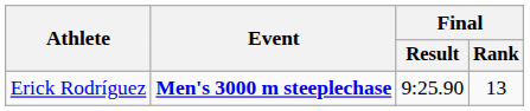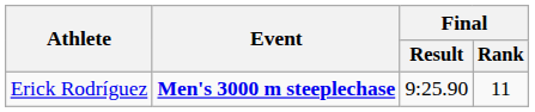Erick Rodríguez | Final / Rank: 13 -> 11
